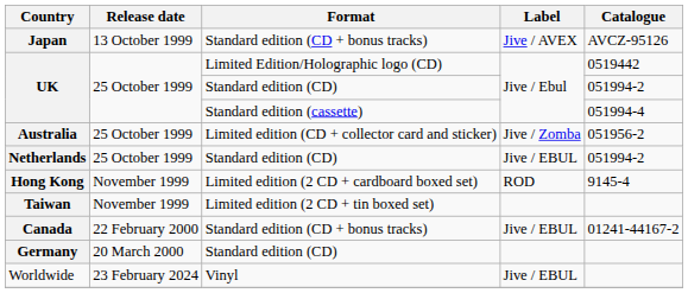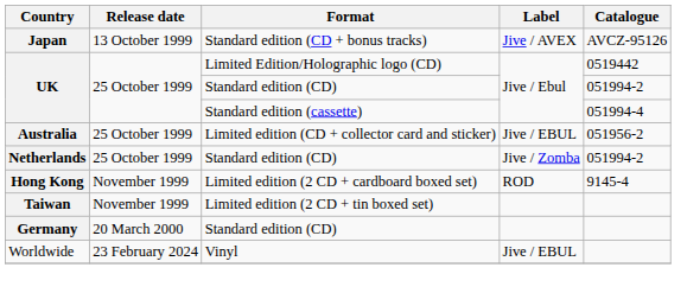Australia | Label: Jive / Zomba -> Jive / EBUL
Netherlands | Label: Jive / EBUL -> Jive / Zomba
- row: Canada | 22 February 2000 | Standard edition (CD + bonus tracks) | Jive / EBUL | 01241-44167-2
